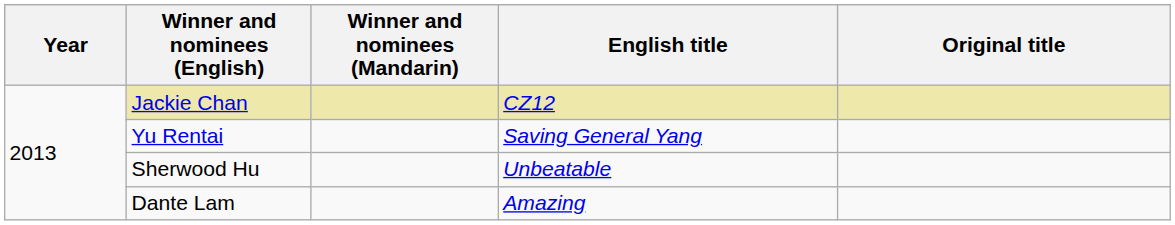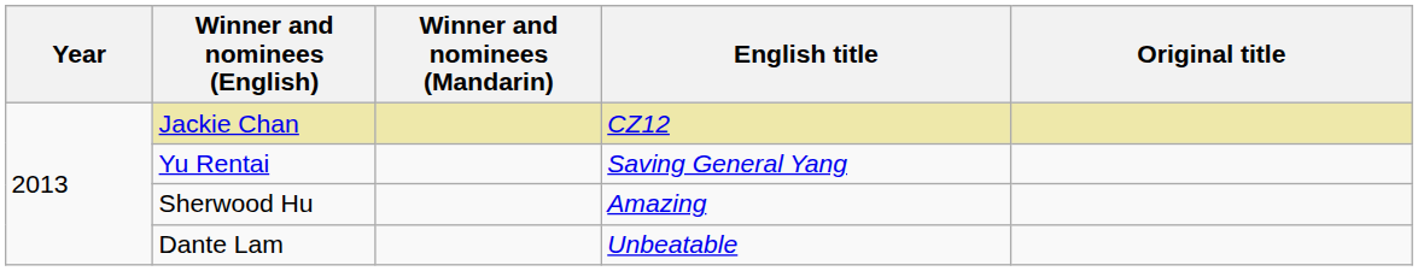Sherwood Hu | English title: Unbeatable -> Amazing
Dante Lam | English title: Amazing -> Unbeatable
